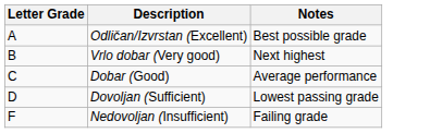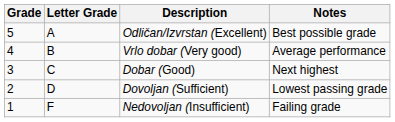+ column: Grade | 5 | 4 | 3 | 2 | 1
Vrlo dobar (Very good) | Notes: Next highest -> Average performance
Dobar (Good) | Notes: Average performance -> Next highest
